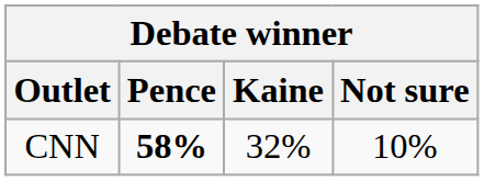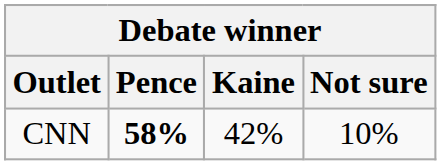CNN | Kaine: 32% -> 42%
